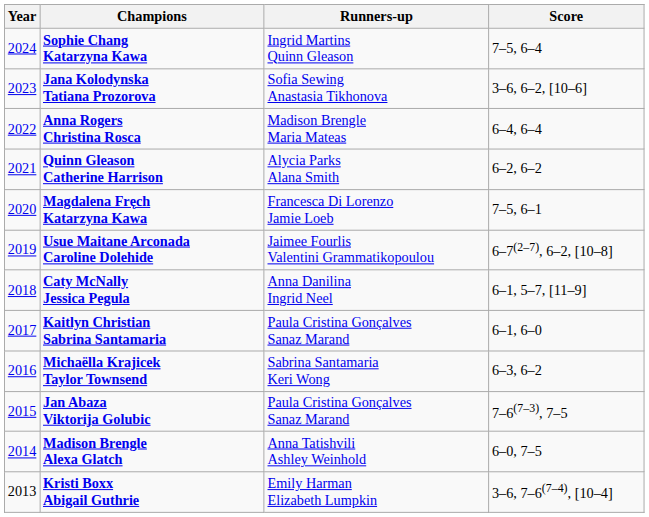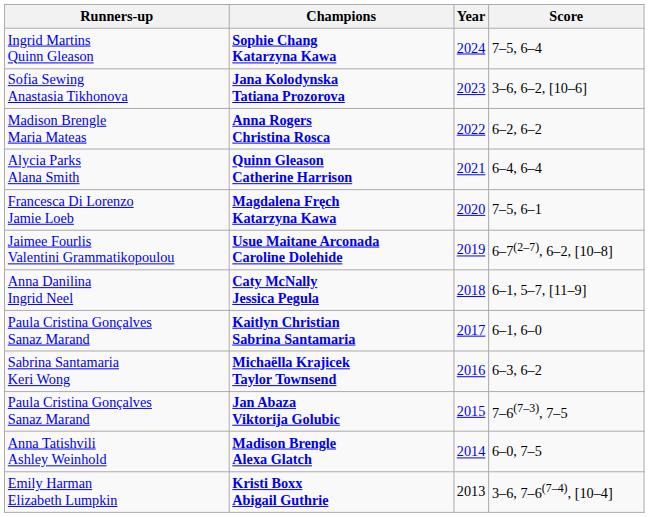columns swapped: Year <-> Runners-up
Anna Rogers Christina Rosca | Score: 6–4, 6–4 -> 6–2, 6–2
Quinn Gleason Catherine Harrison | Score: 6–2, 6–2 -> 6–4, 6–4
